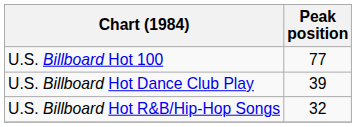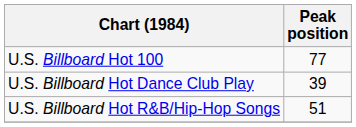U.S. Billboard Hot R&B/Hip-Hop Songs | Peak position: 32 -> 51
